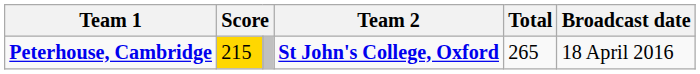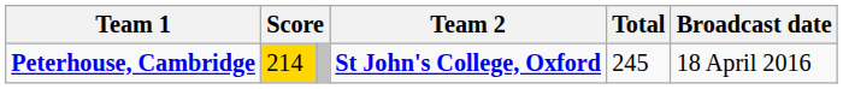Peterhouse, Cambridge | column 2: 215 -> 214
Peterhouse, Cambridge | Total: 265 -> 245
